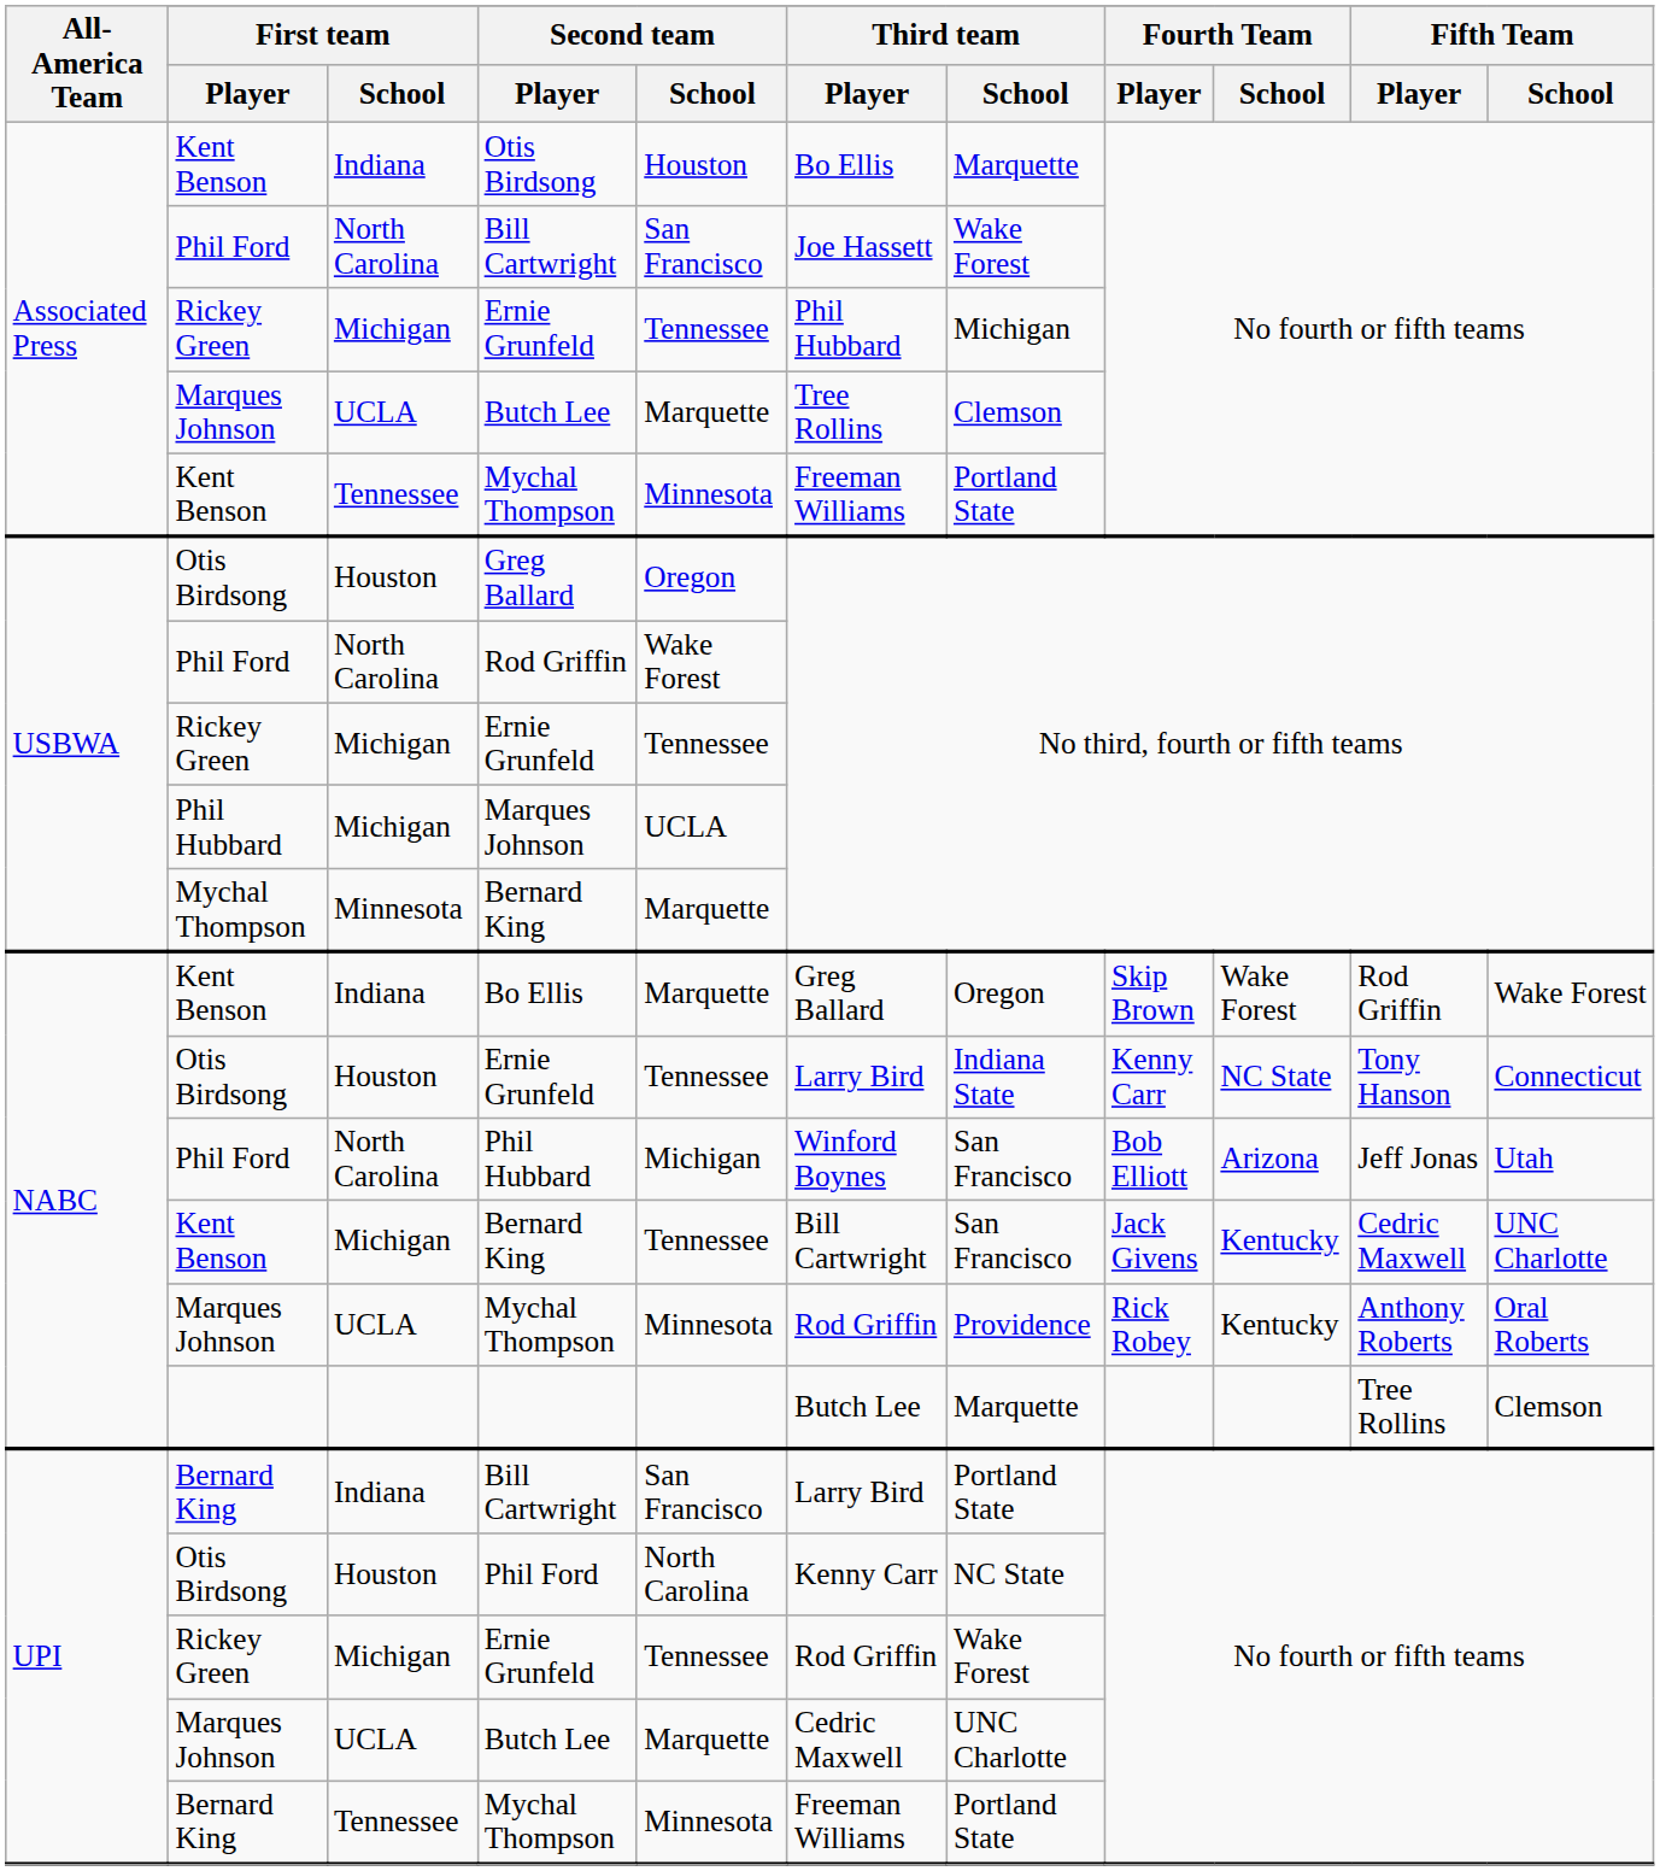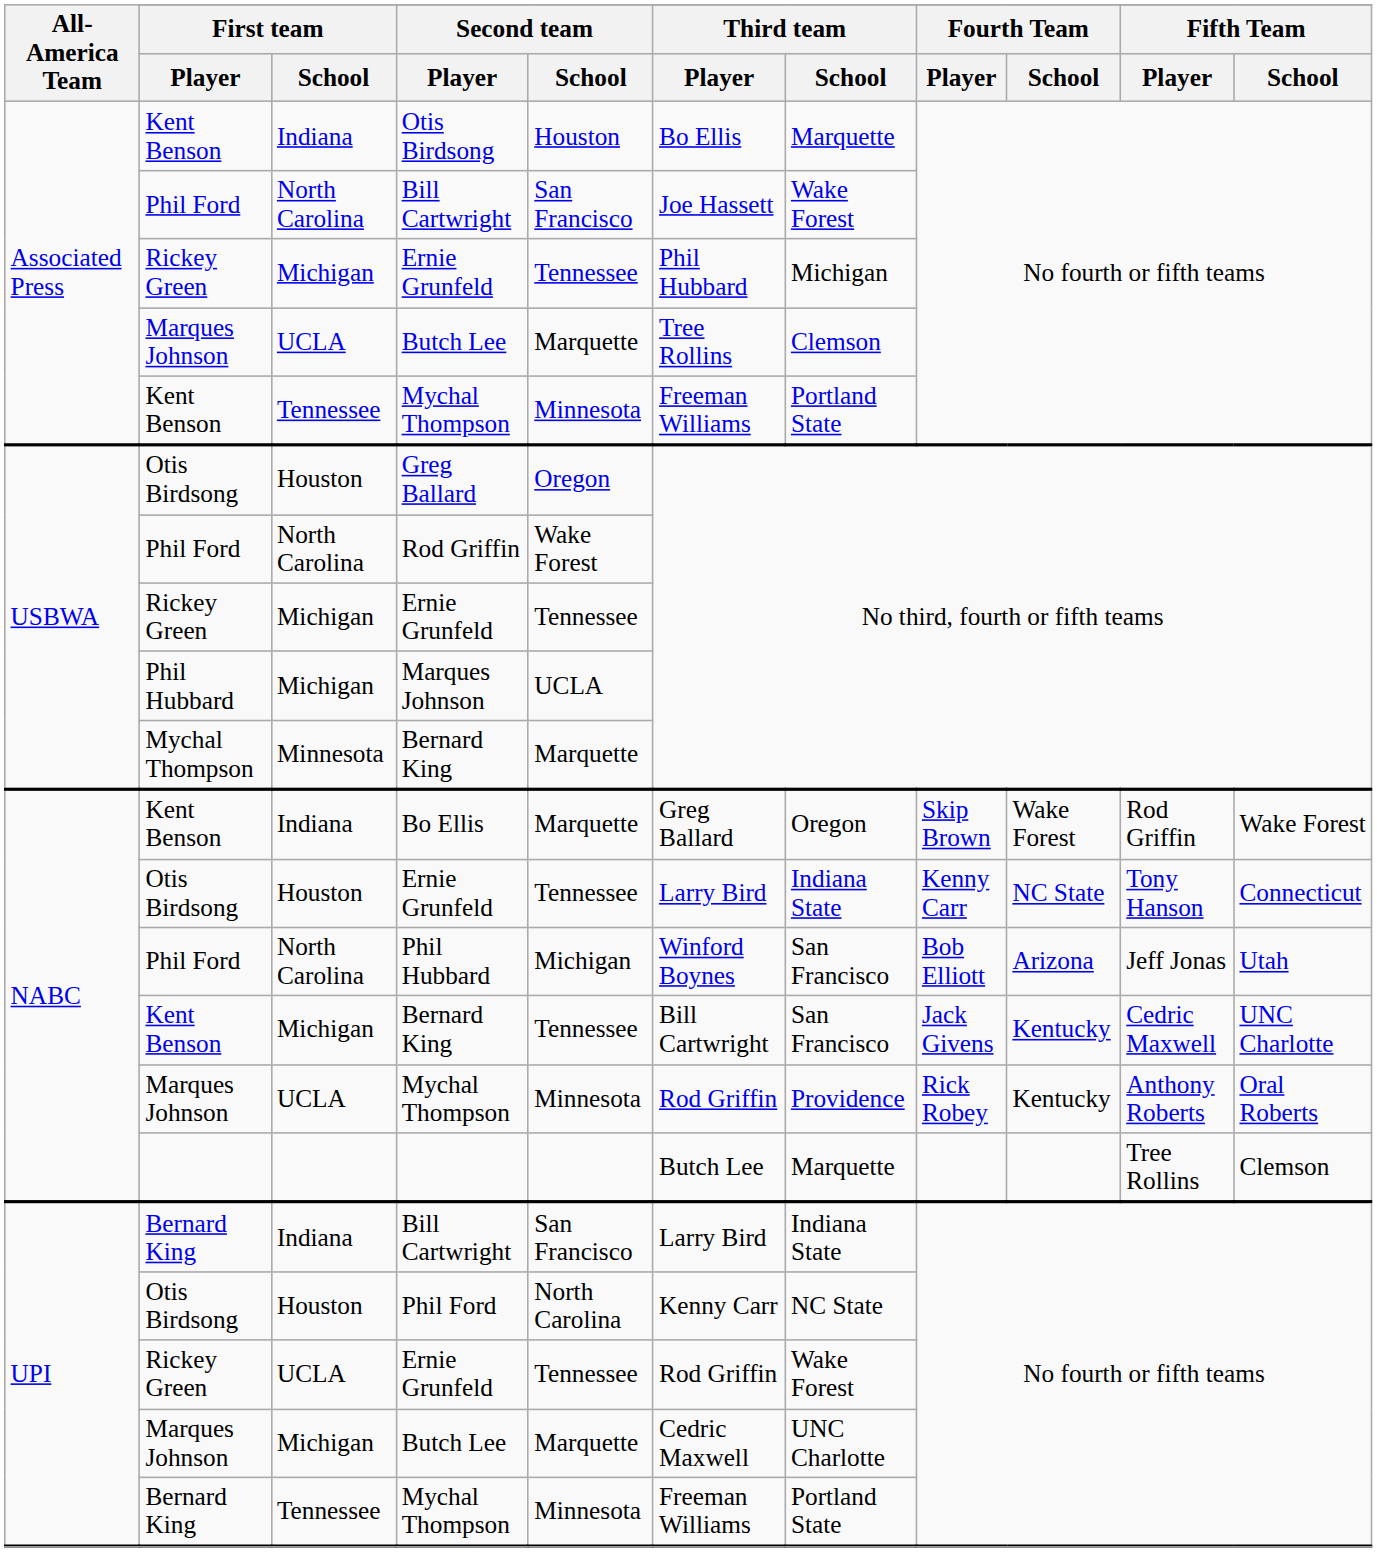UPI / Bill Cartwright | Third team / School: Portland State -> Indiana State
UPI / Ernie Grunfeld | First team / School: Michigan -> UCLA
UPI / Butch Lee | First team / School: UCLA -> Michigan
